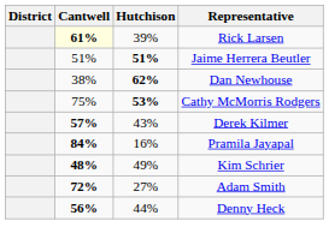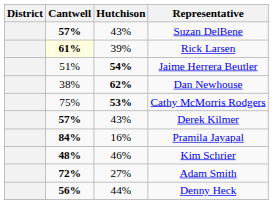+ row: 57% | 43% | Suzan DelBene
Jaime Herrera Beutler | Hutchison: 51% -> 54%
Kim Schrier | Hutchison: 49% -> 46%
